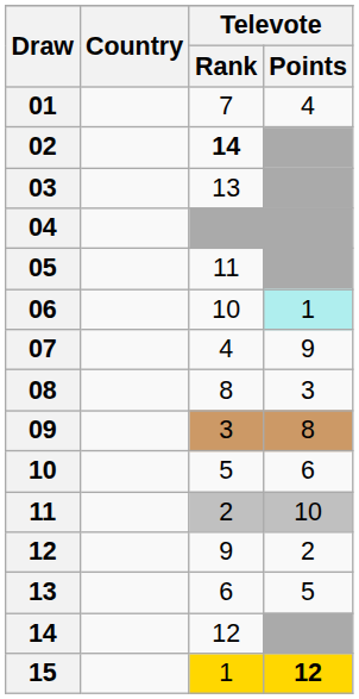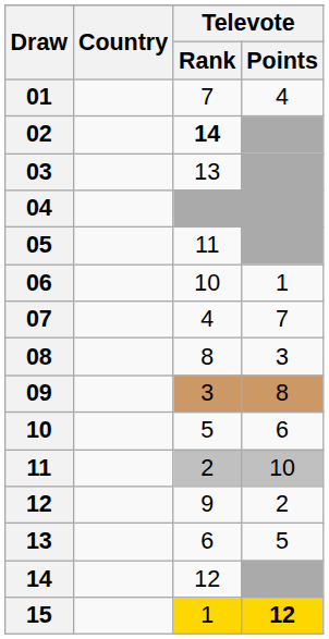06 | Televote / Points: paleturquoise background -> no background
07 | Televote / Points: 9 -> 7
